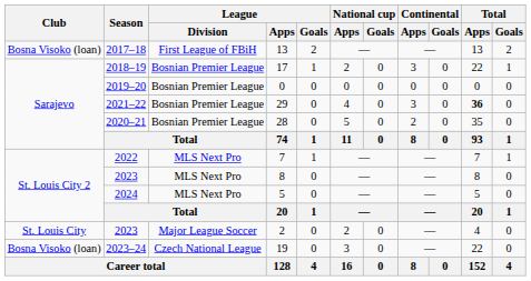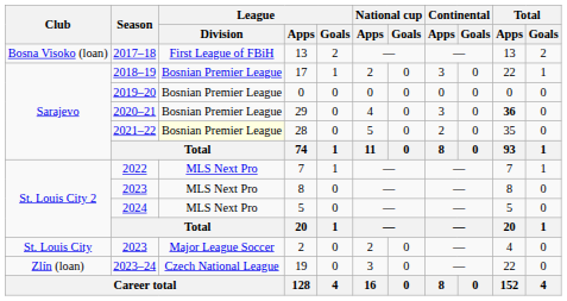29 | Season: 2021–22 -> 2020–21
28 | Season: 2020–21 -> 2021–22
28 | League / Division: no background -> lightyellow background
19 | Club: Bosna Visoko (loan) -> Zlín (loan)
